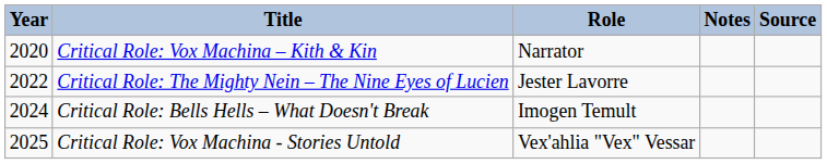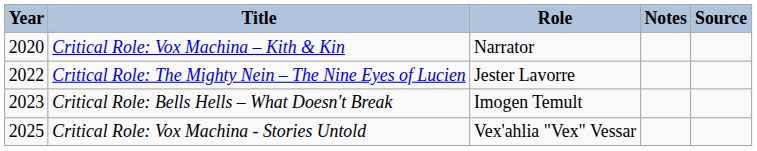Critical Role: Bells Hells – What Doesn't Break | Year: 2024 -> 2023
